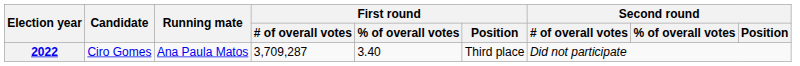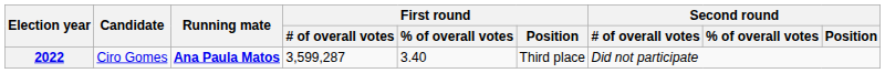2022 | Running mate: normal -> bold
2022 | First round / # of overall votes: 3,709,287 -> 3,599,287
